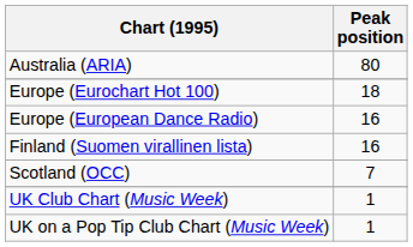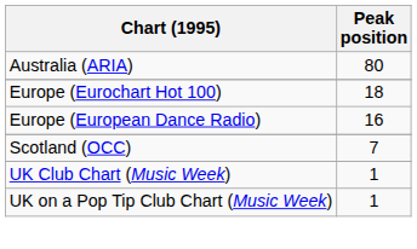- row: Finland (Suomen virallinen lista) | 16
